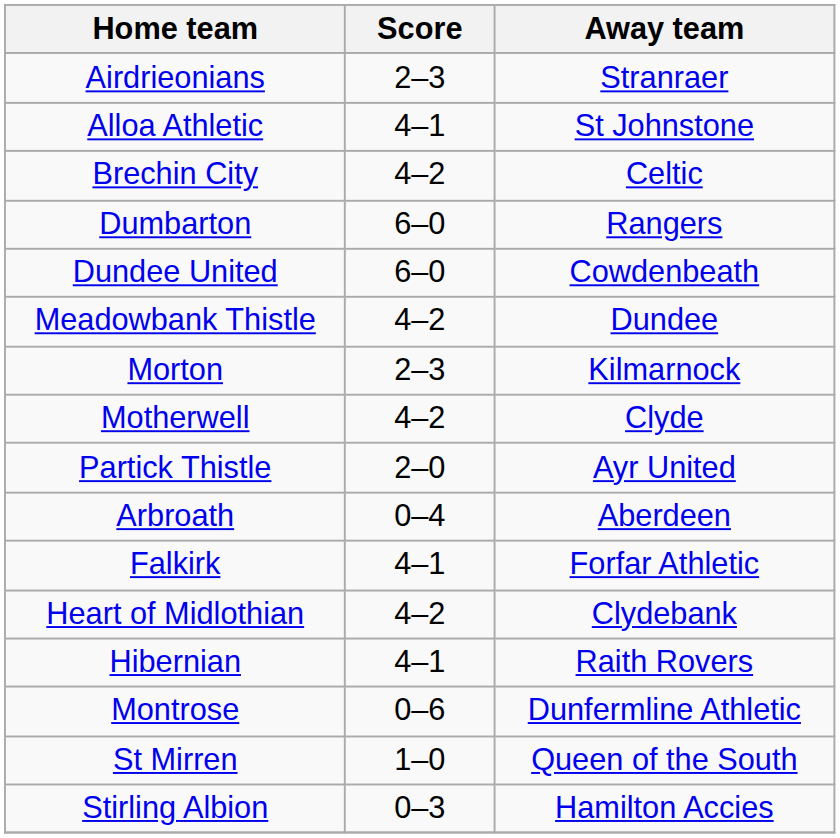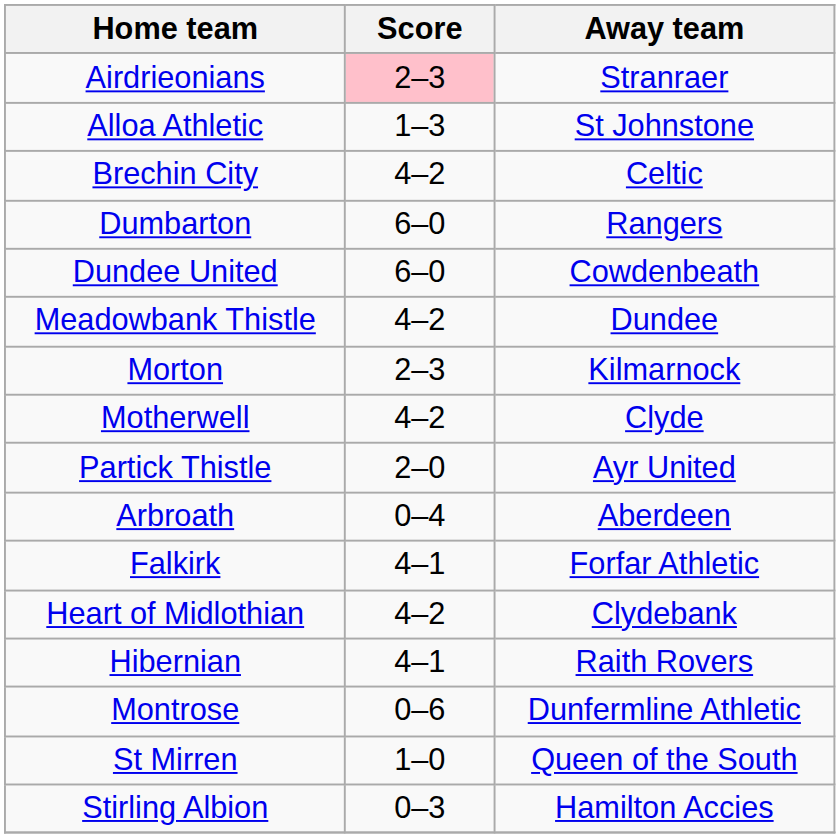Airdrieonians | Score: no background -> pink background
Alloa Athletic | Score: 4–1 -> 1–3
